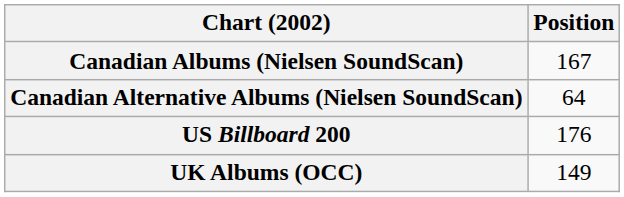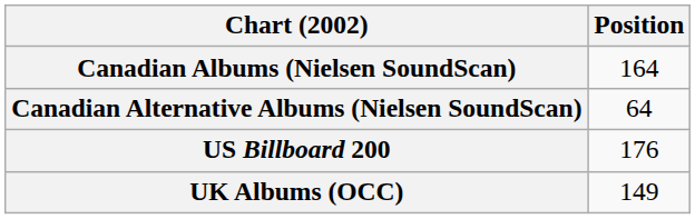Canadian Albums (Nielsen SoundScan) | Position: 167 -> 164
